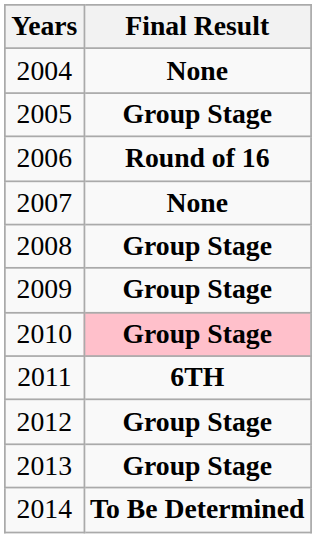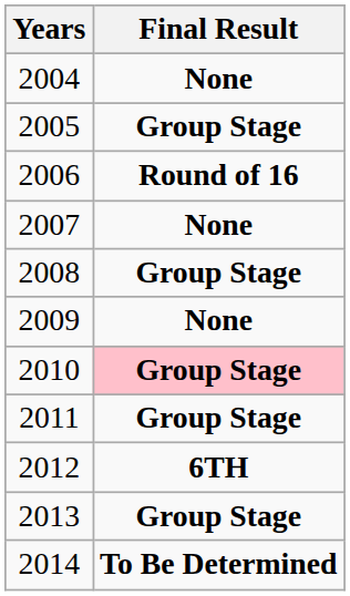2009 | Final Result: Group Stage -> None
2011 | Final Result: 6TH -> Group Stage
2012 | Final Result: Group Stage -> 6TH
